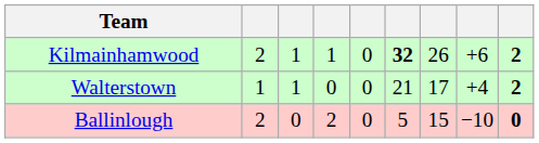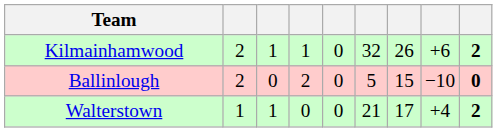Kilmainhamwood | column 6: bold -> normal
rows swapped: Walterstown <-> Ballinlough
